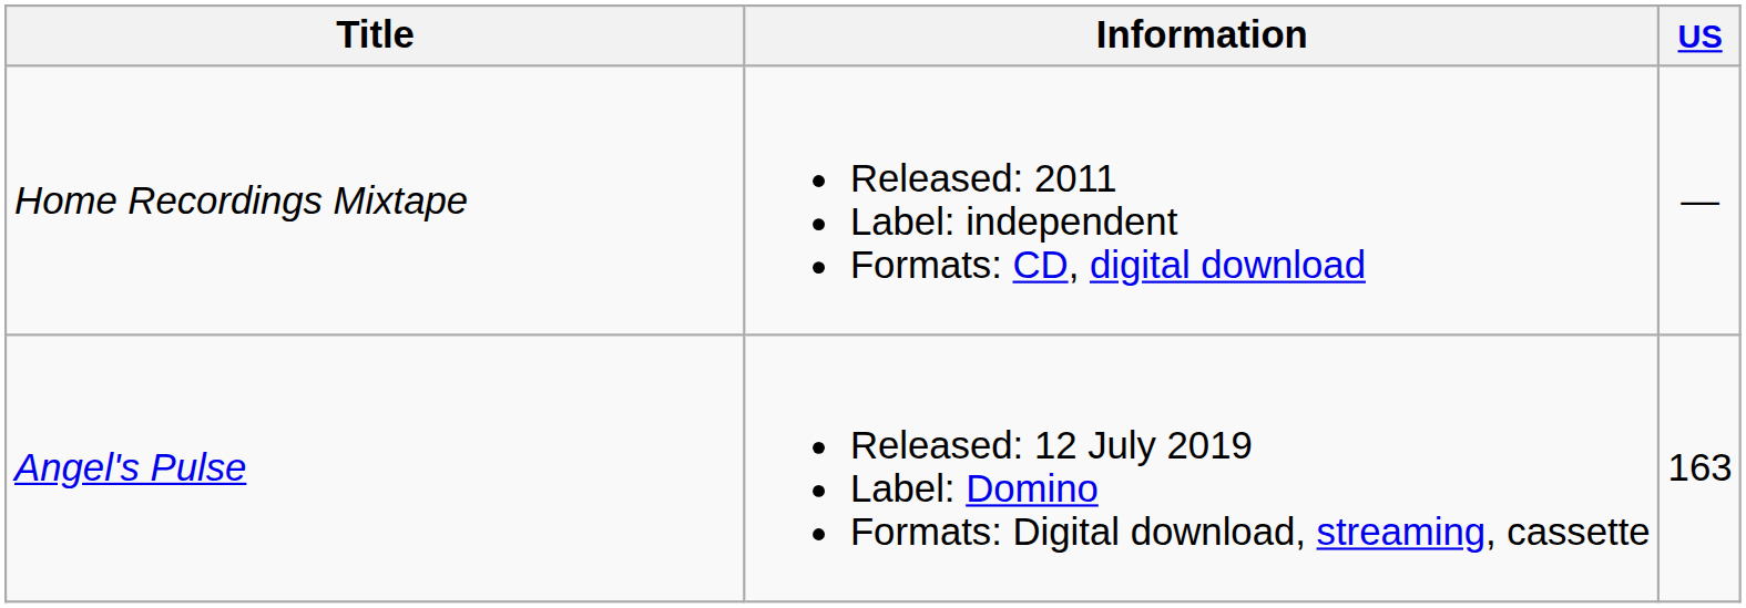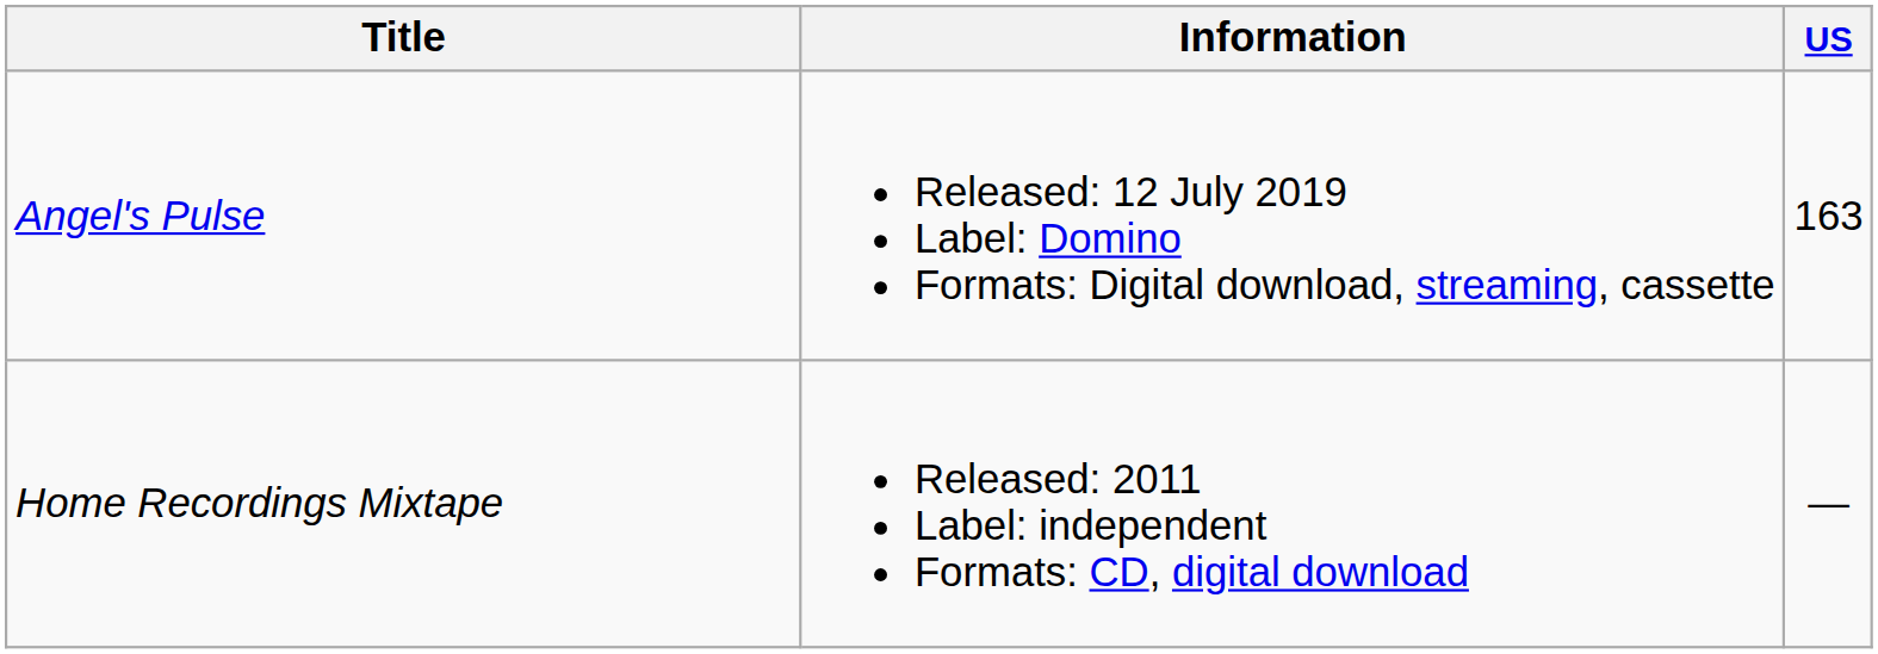rows swapped: Home Recordings Mixtape <-> Angel's Pulse
